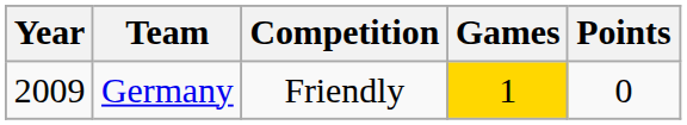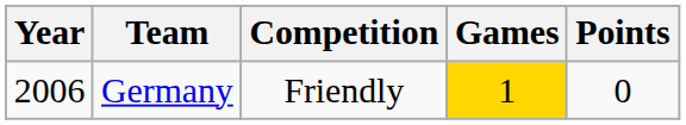Germany | Year: 2009 -> 2006
